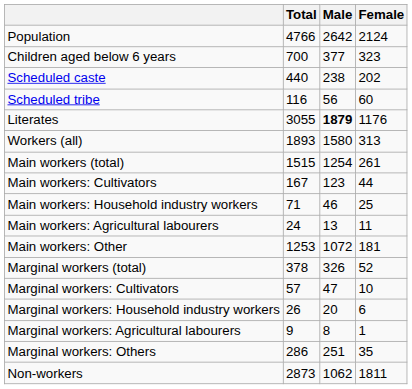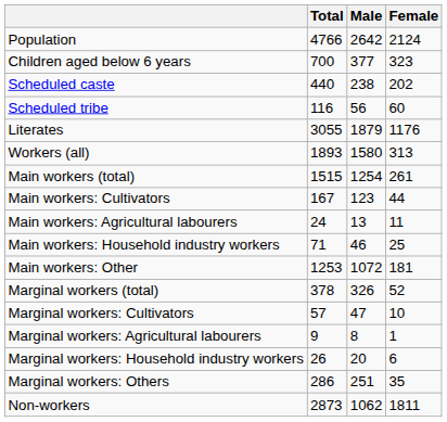Literates | Male: bold -> normal
rows swapped: Main workers: Agricultural labourers <-> Main workers: Household industry workers
rows swapped: Marginal workers: Agricultural labourers <-> Marginal workers: Household industry workers
